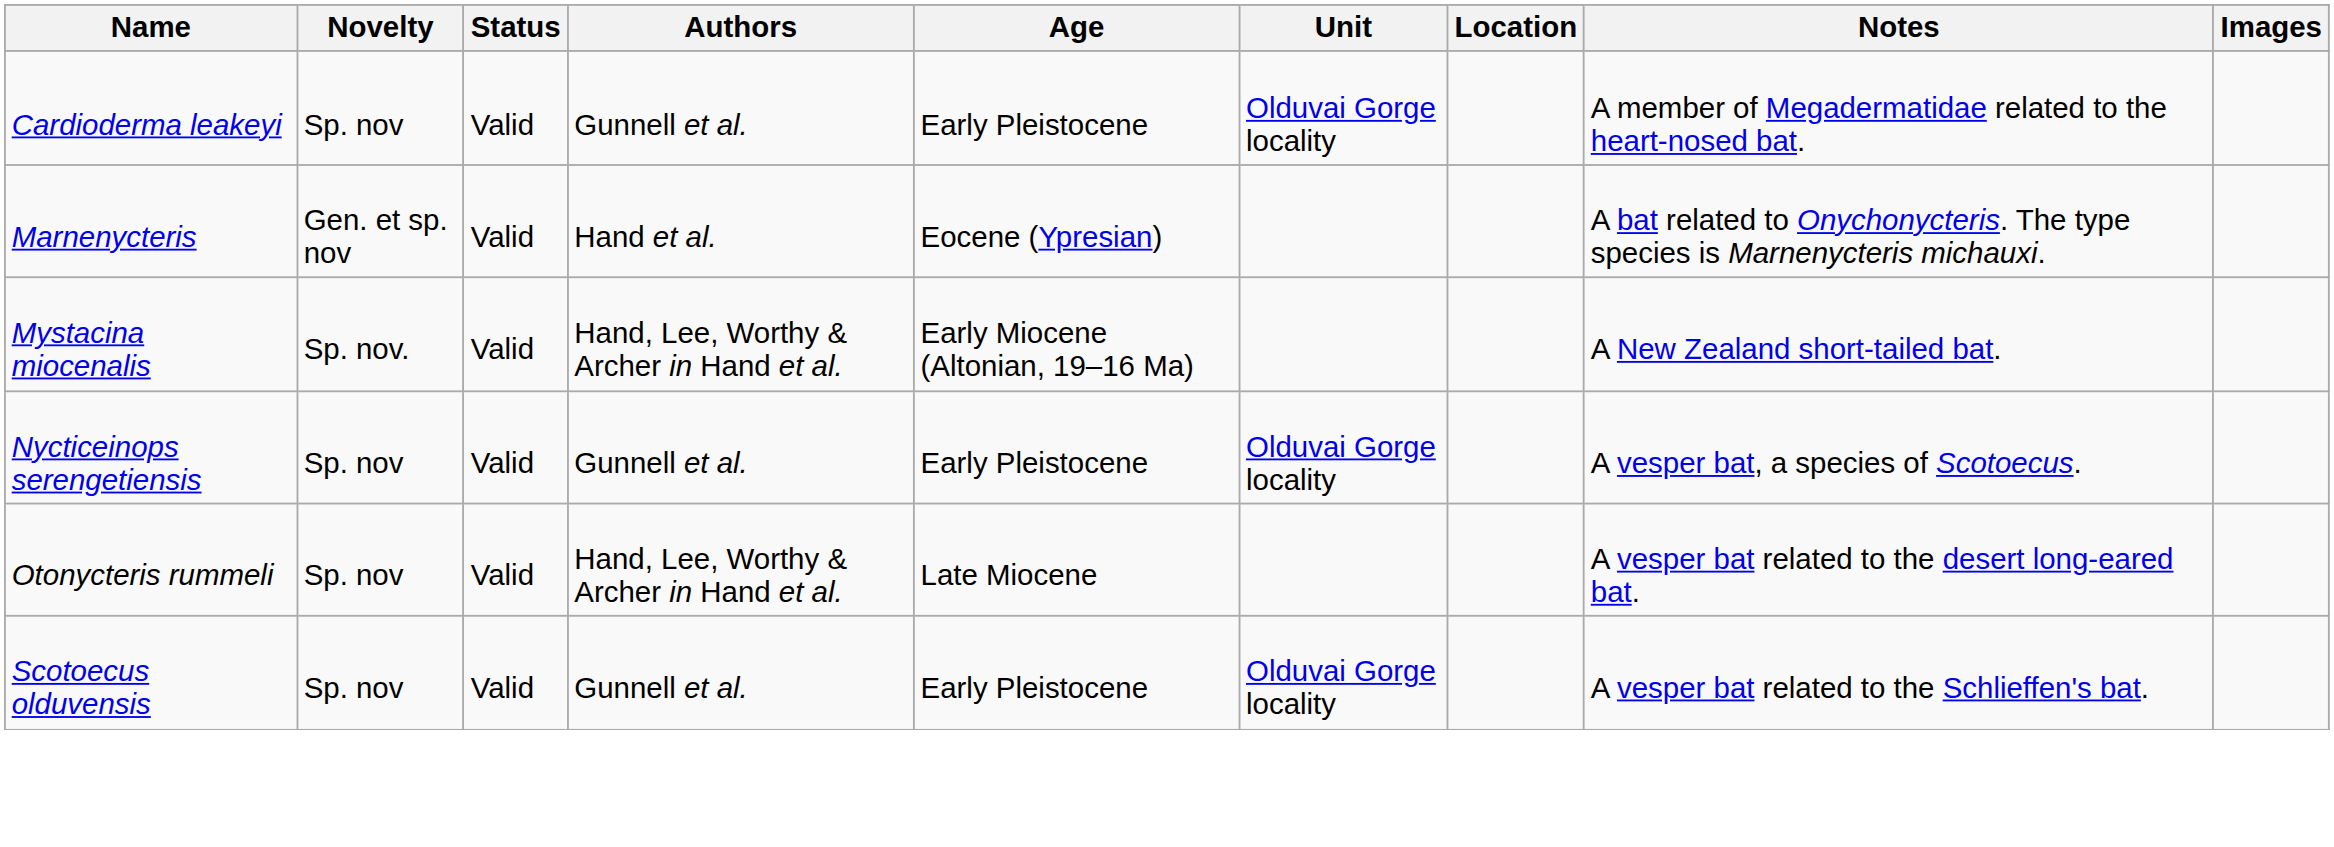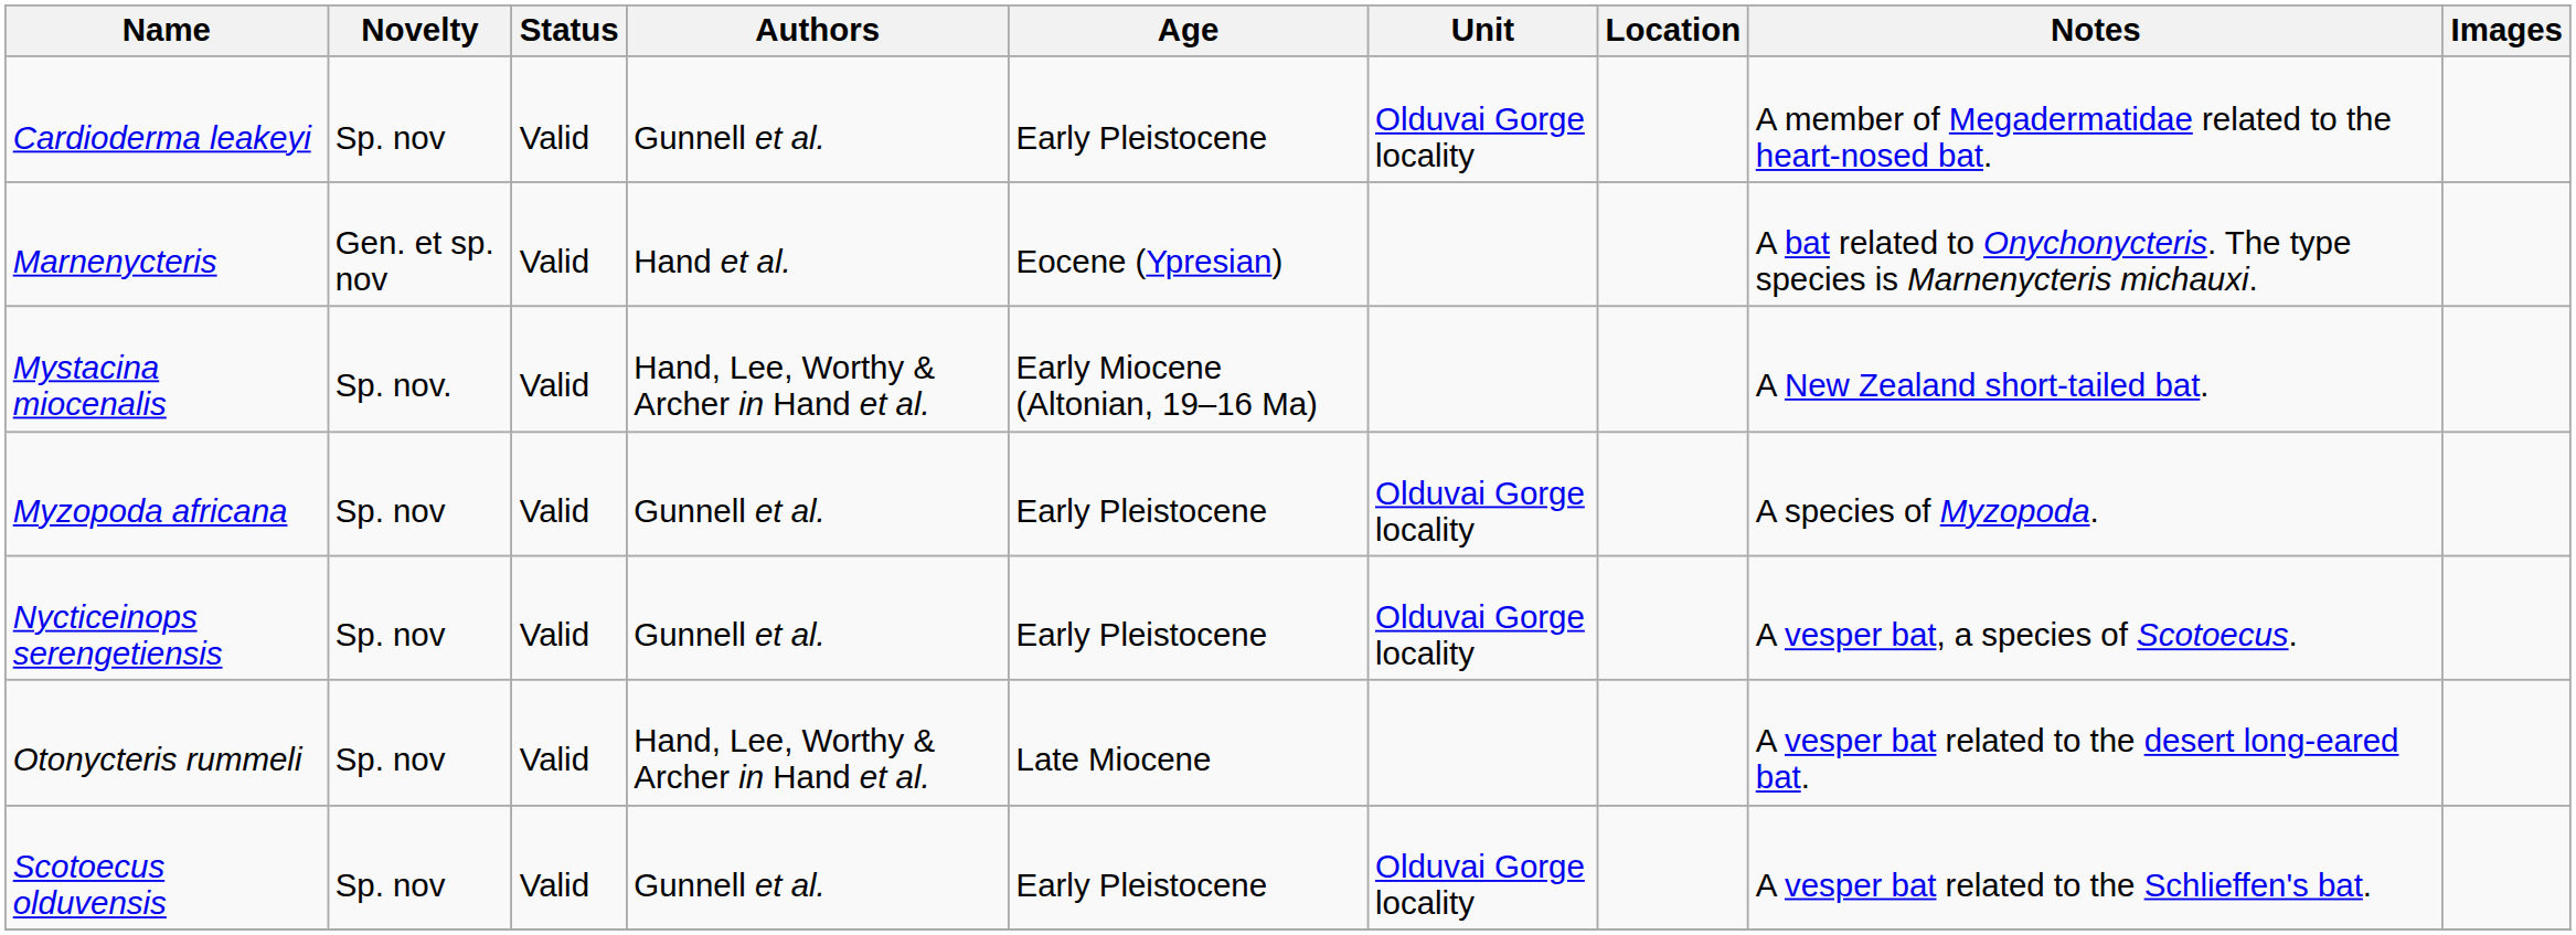+ row: Myzopoda africana | Sp. nov | Valid | Gunnell et al. | Early Pleistocene | Olduvai Gorge locality | A species of Myzopoda.
